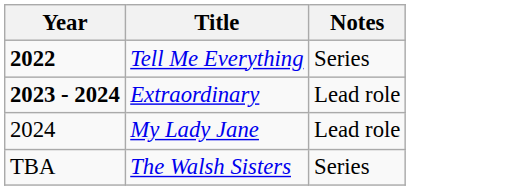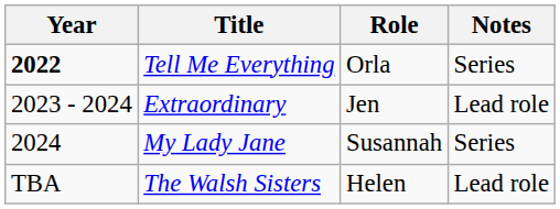+ column: Role | Orla | Jen | Susannah | Helen
Extraordinary | Year: bold -> normal
My Lady Jane | Notes: Lead role -> Series
The Walsh Sisters | Notes: Series -> Lead role
